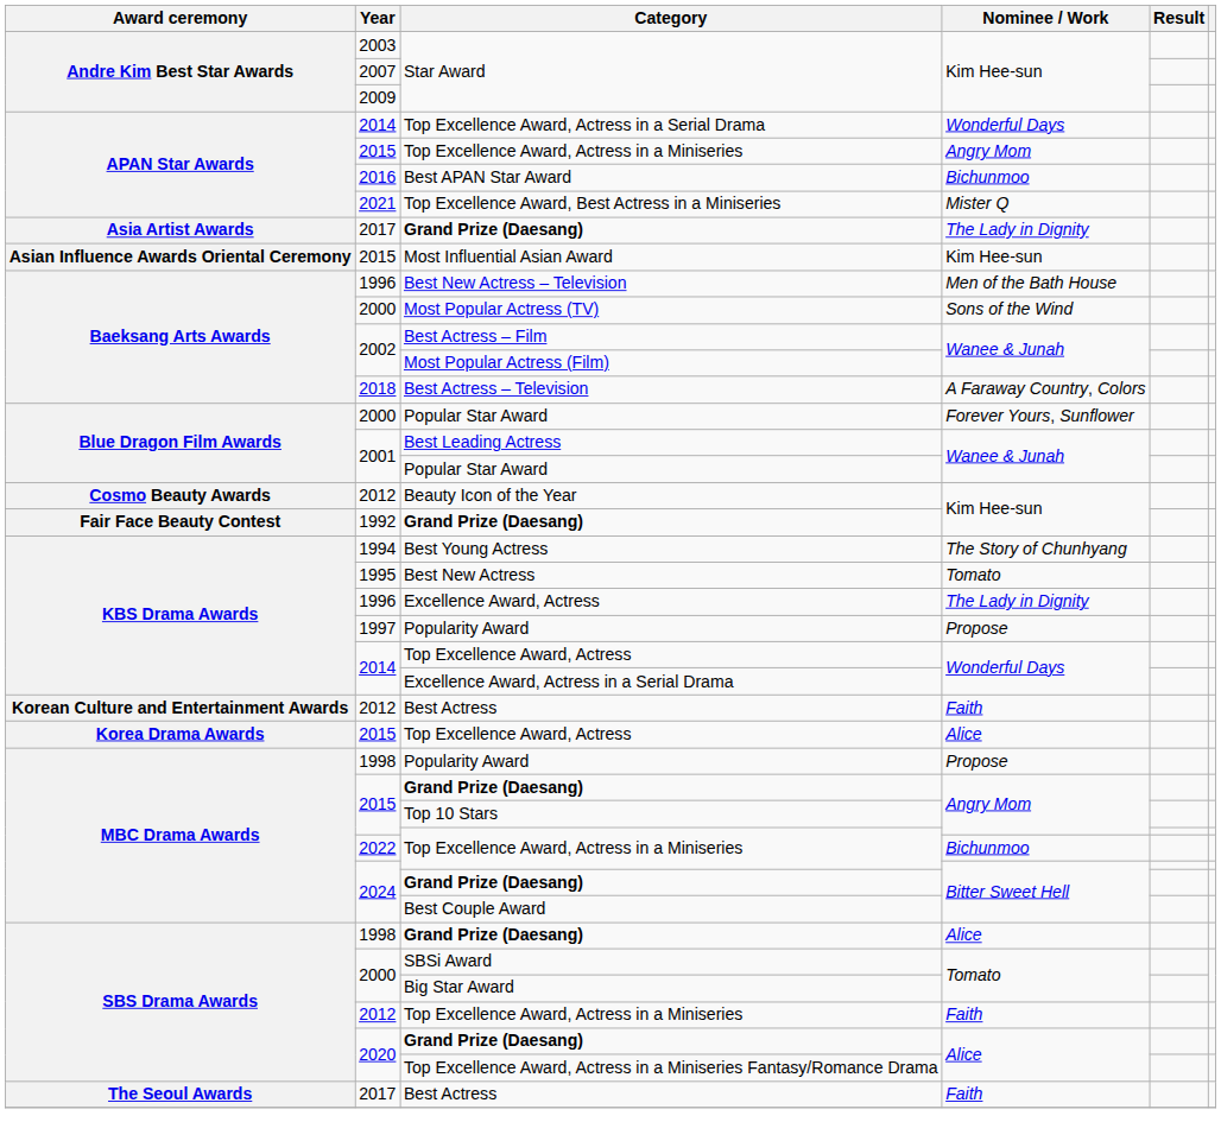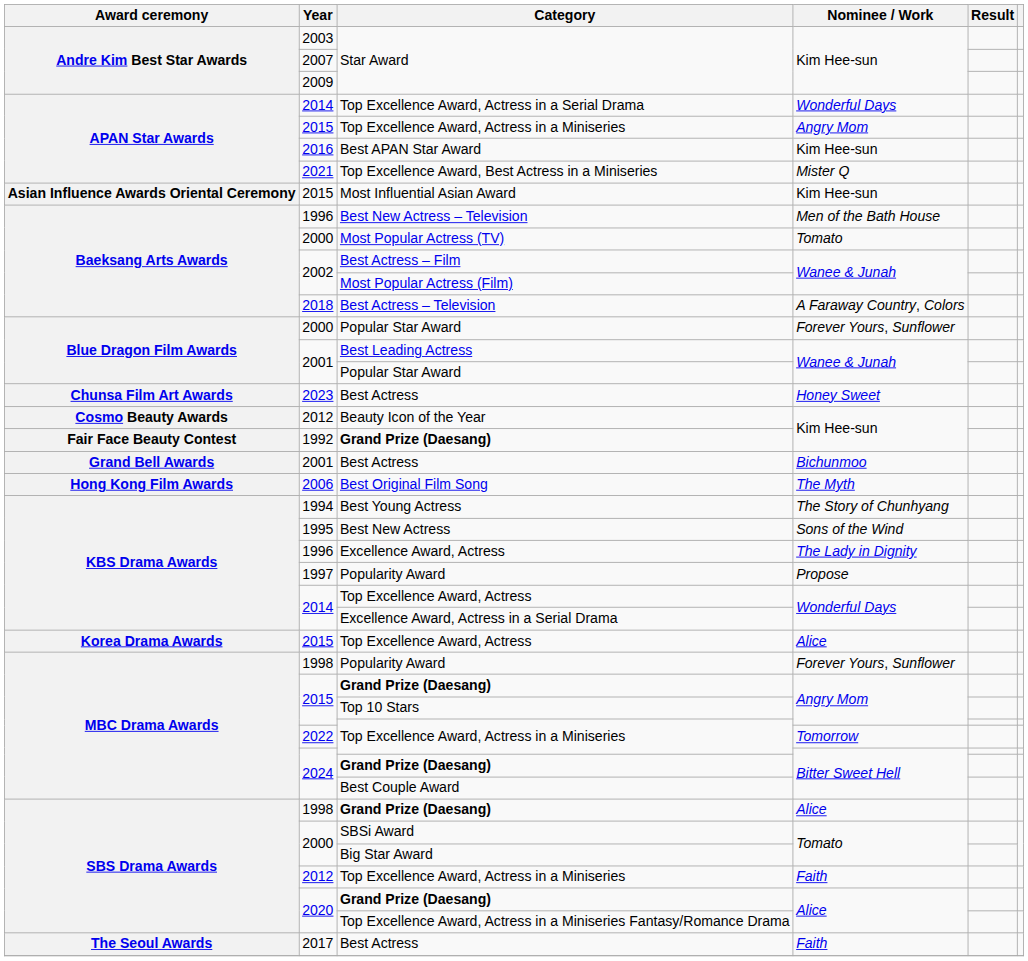Best APAN Star Award | Nominee / Work: Bichunmoo -> Kim Hee-sun
- row: Asia Artist Awards | 2017 | Grand Prize (Daesang) | The Lady in Dignity
Most Popular Actress (TV) | Nominee / Work: Sons of the Wind -> Tomato
+ row: Chunsa Film Art Awards | 2023 | Best Actress | Honey Sweet
+ row: Grand Bell Awards | 2001 | Best Actress | Bichunmoo
+ row: Hong Kong Film Awards | 2006 | Best Original Film Song | The Myth
Best New Actress | Nominee / Work: Tomato -> Sons of the Wind
- row: Korean Culture and Entertainment Awards | 2012 | Best Actress | Faith
1998 / Popularity Award | Nominee / Work: Propose -> Forever Yours, Sunflower
2022 / Top Excellence Award, Actress in a Miniseries | Nominee / Work: Bichunmoo -> Tomorrow
